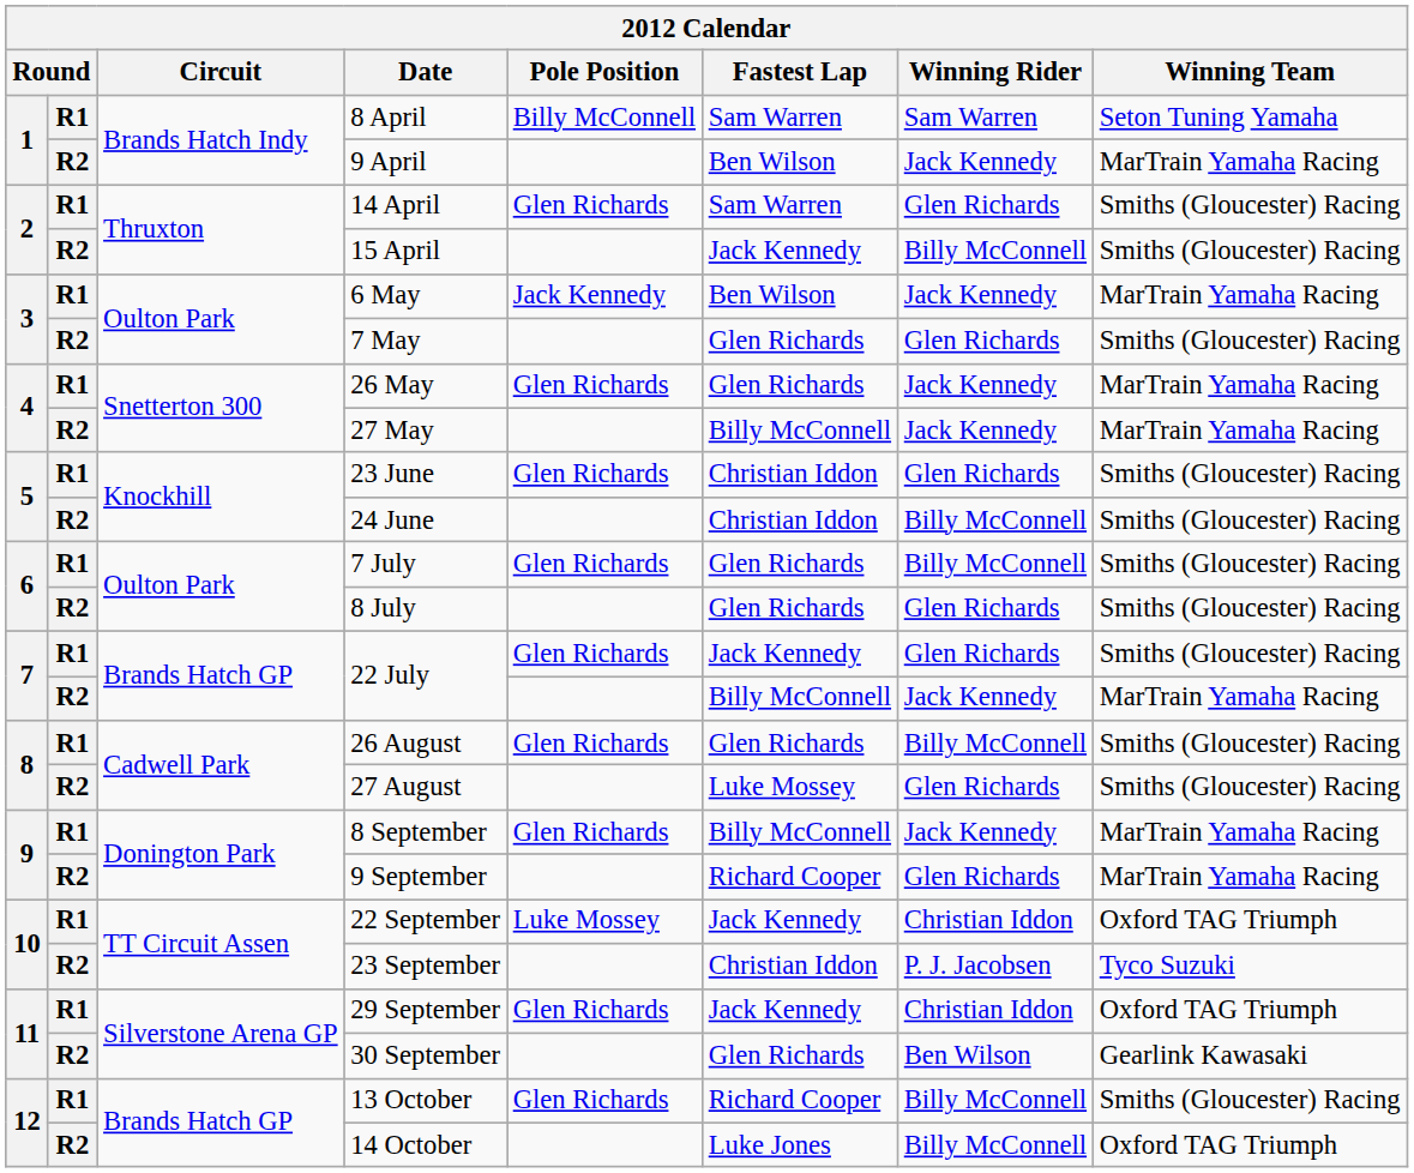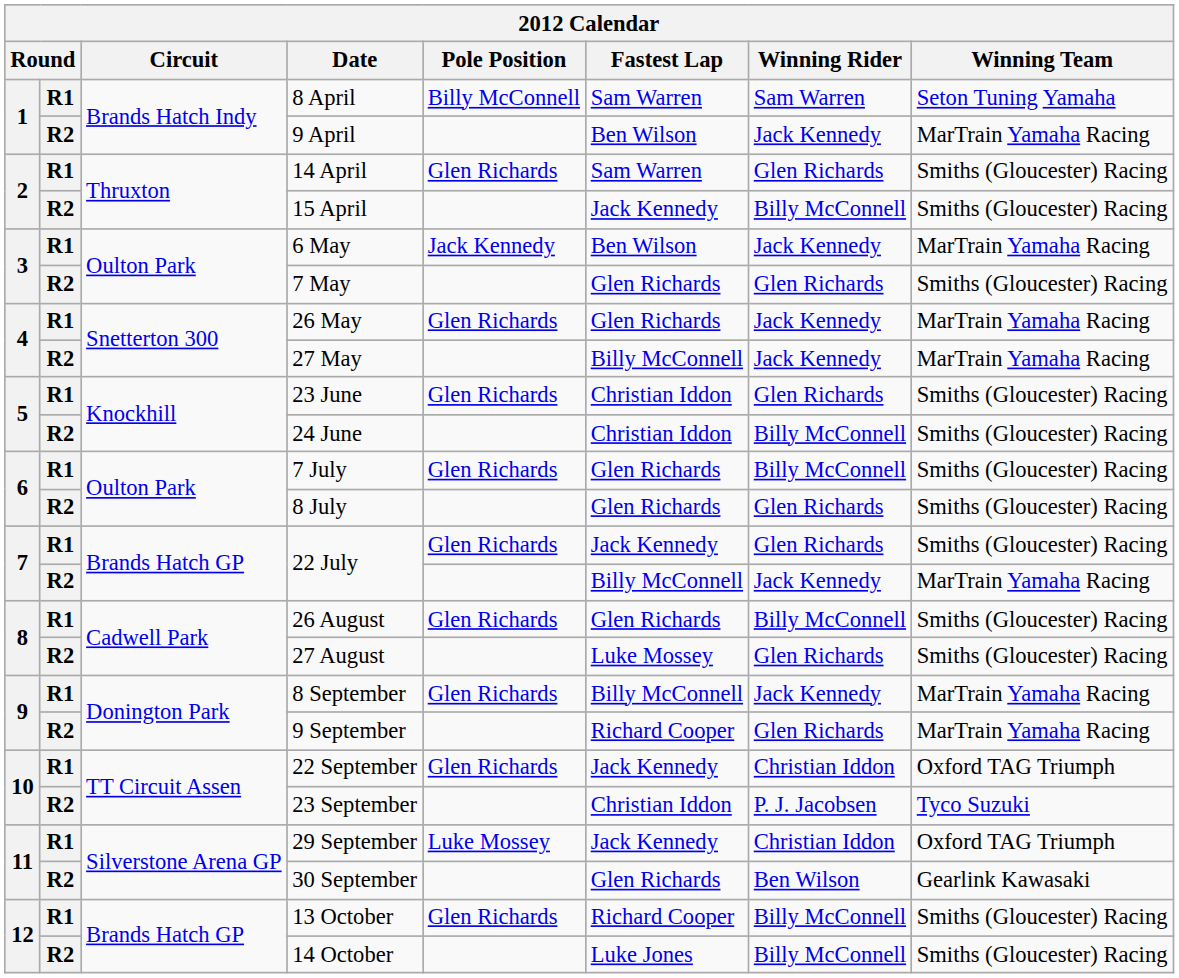22 September | Pole Position: Luke Mossey -> Glen Richards
29 September | Pole Position: Glen Richards -> Luke Mossey
14 October | Winning Team: Oxford TAG Triumph -> Smiths (Gloucester) Racing
